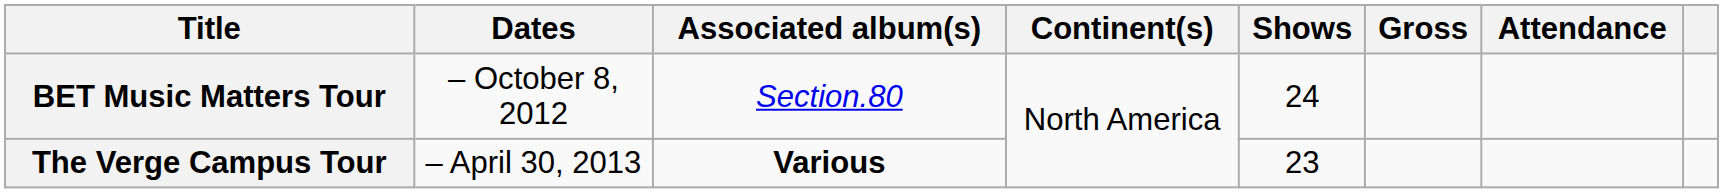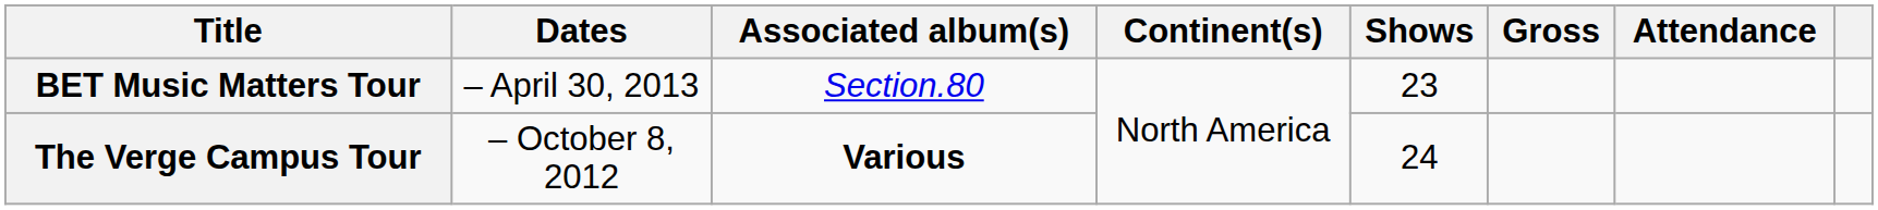BET Music Matters Tour | Dates: – October 8, 2012 -> – April 30, 2013
BET Music Matters Tour | Shows: 24 -> 23
The Verge Campus Tour | Dates: – April 30, 2013 -> – October 8, 2012
The Verge Campus Tour | Shows: 23 -> 24
